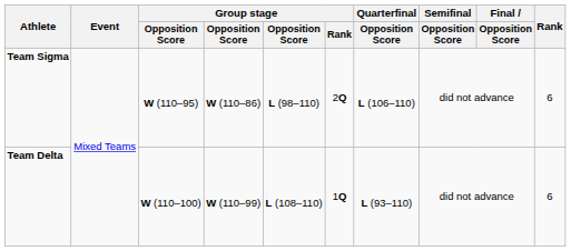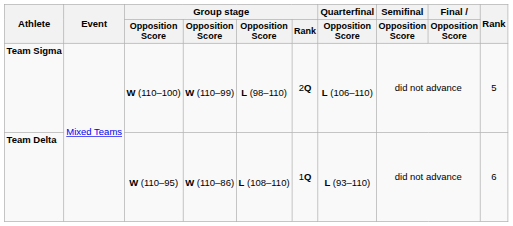Team Sigma | column 3: W (110–95) -> W (110–100)
Team Sigma | column 4: W (110–86) -> W (110–99)
Team Sigma | Rank: 6 -> 5
Team Delta | column 3: W (110–100) -> W (110–95)
Team Delta | column 4: W (110–99) -> W (110–86)
